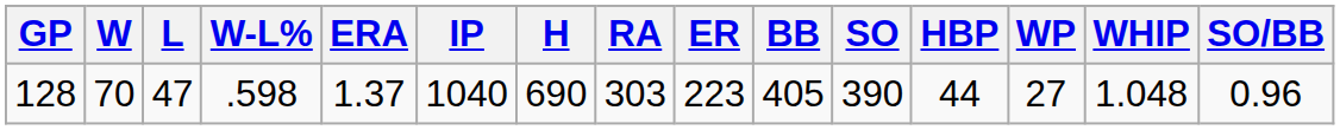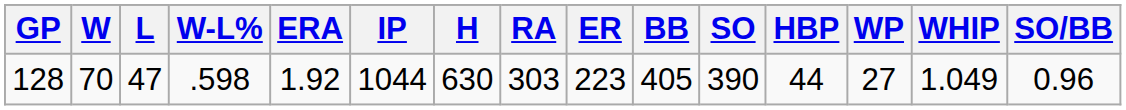128 | ERA: 1.37 -> 1.92
128 | IP: 1040 -> 1044
128 | H: 690 -> 630
128 | WHIP: 1.048 -> 1.049
